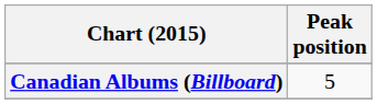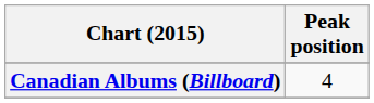Canadian Albums (Billboard) | Peak position: 5 -> 4
